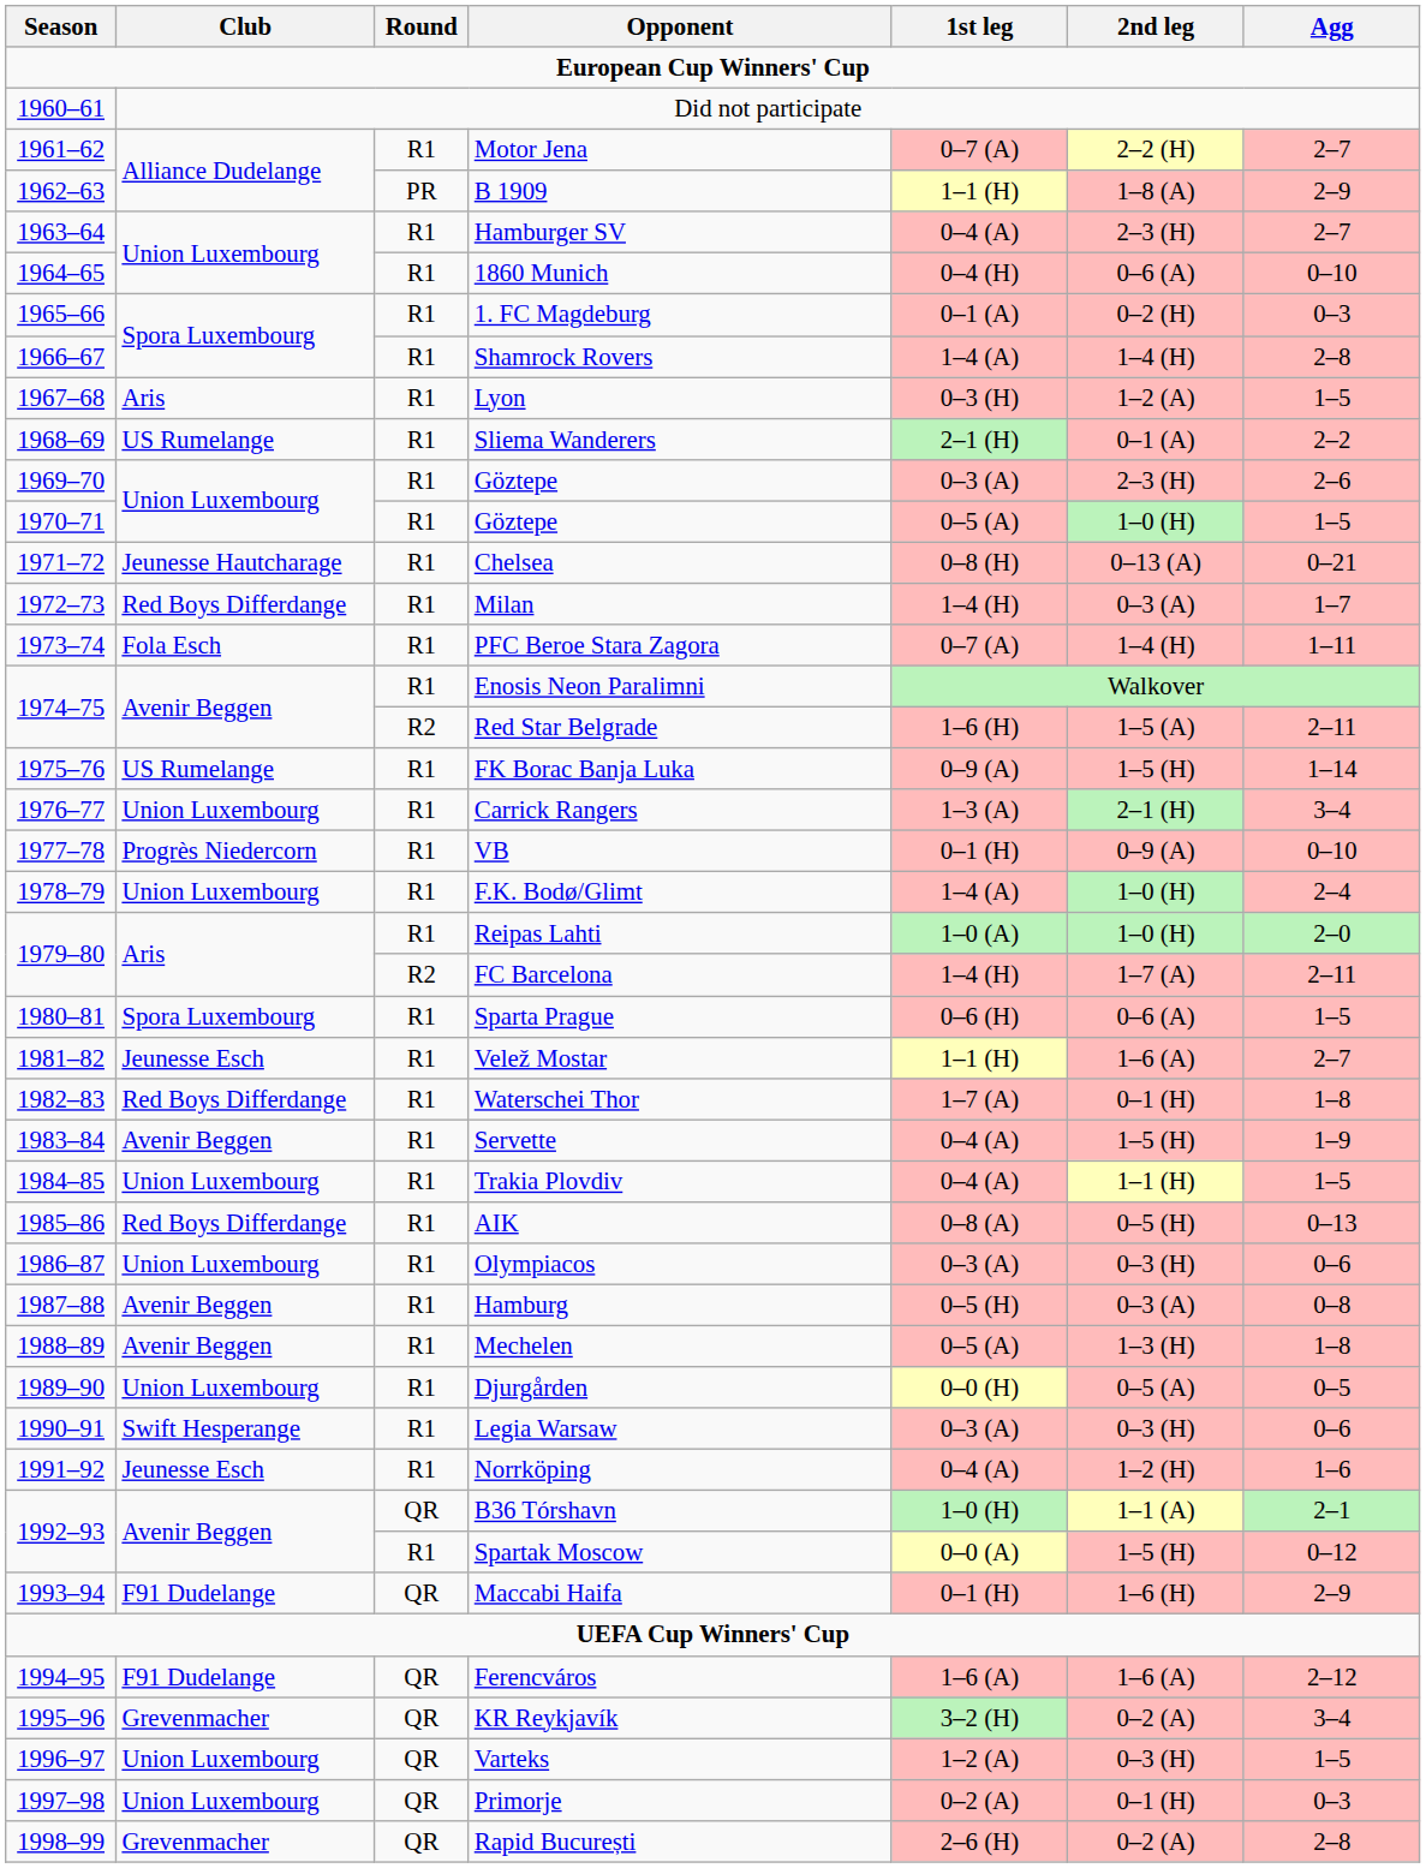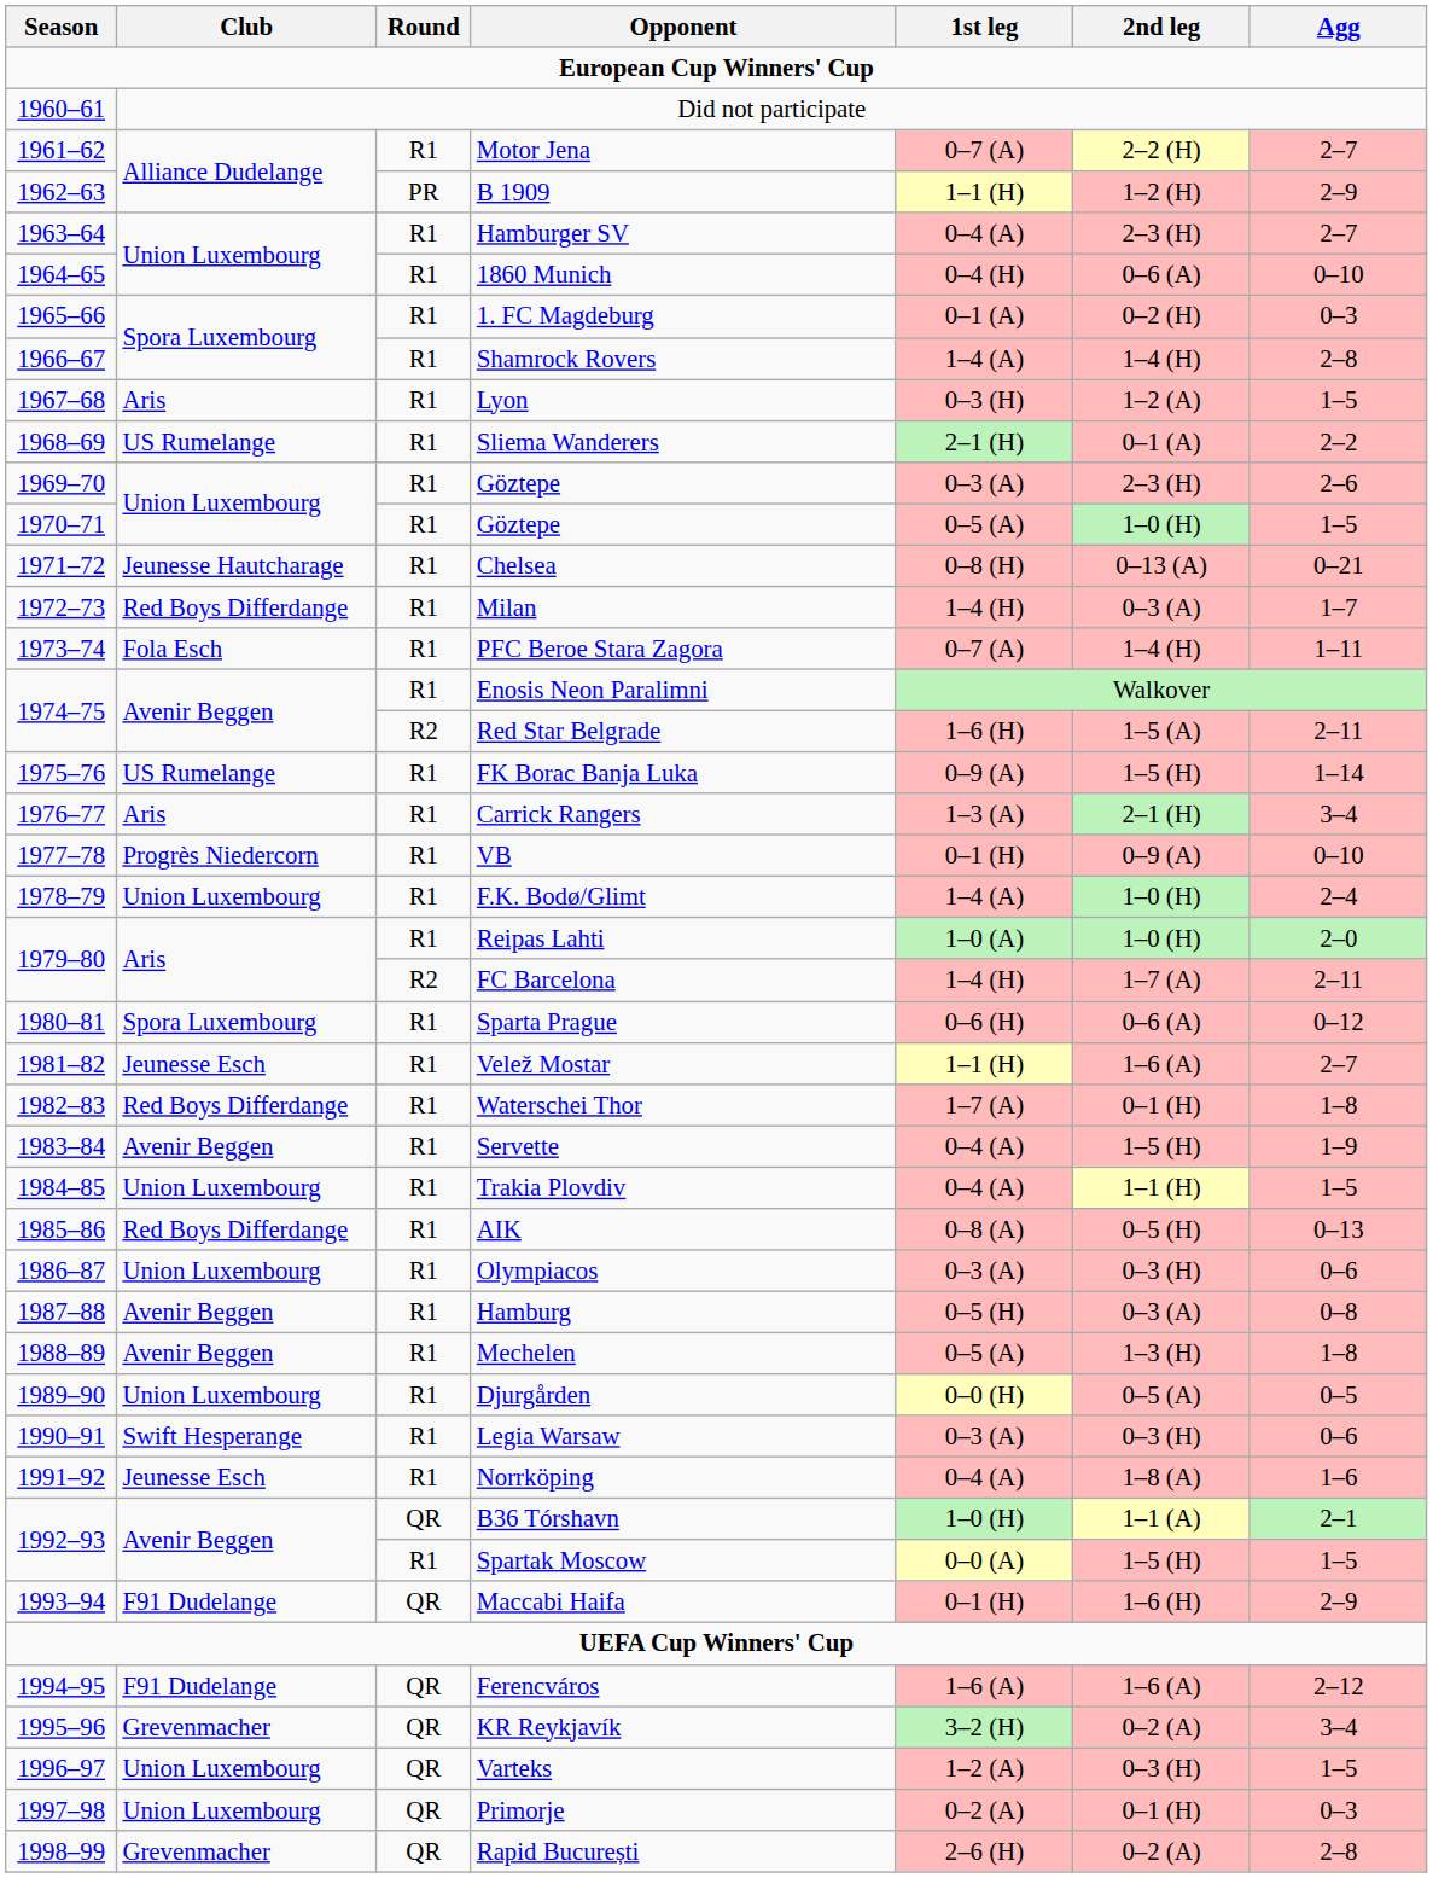B 1909 | 2nd leg: 1–8 (A) -> 1–2 (H)
Carrick Rangers | Club: Union Luxembourg -> Aris
Sparta Prague | Agg: 1–5 -> 0–12
Norrköping | 2nd leg: 1–2 (H) -> 1–8 (A)
Spartak Moscow | Agg: 0–12 -> 1–5
